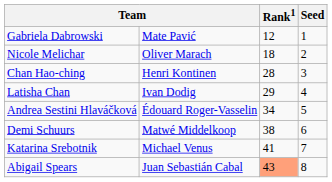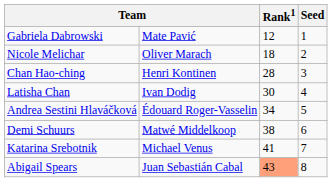Latisha Chan | Rank1: 29 -> 30
